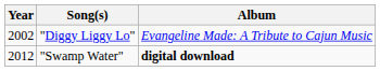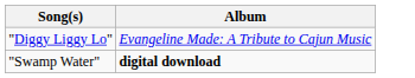- column: Year | 2002 | 2012
